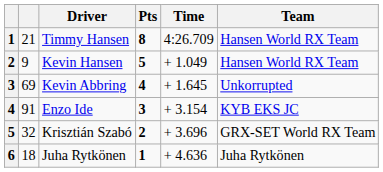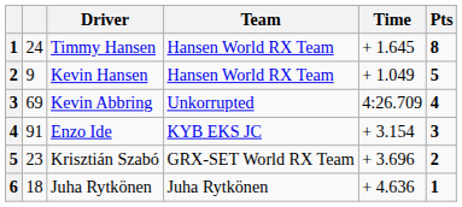columns swapped: Team <-> Pts
Timmy Hansen | column 2: 21 -> 24
Timmy Hansen | Time: 4:26.709 -> + 1.645
Kevin Abbring | Time: + 1.645 -> 4:26.709
Krisztián Szabó | column 2: 32 -> 23
